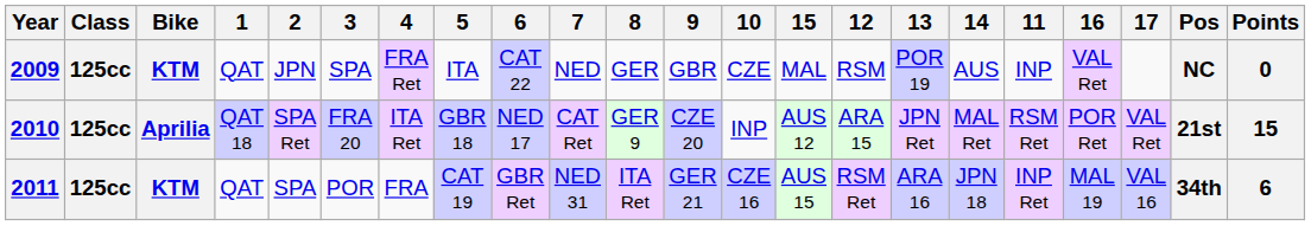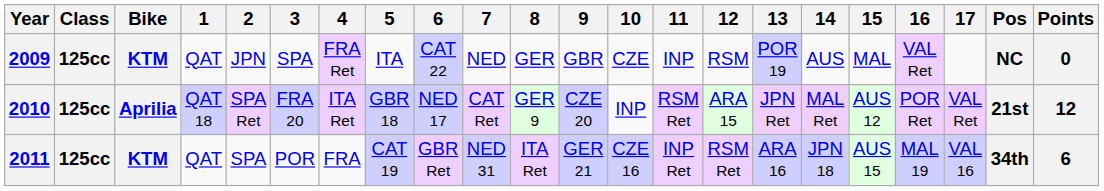columns swapped: 11 <-> 15
2010 | Points: 15 -> 12
